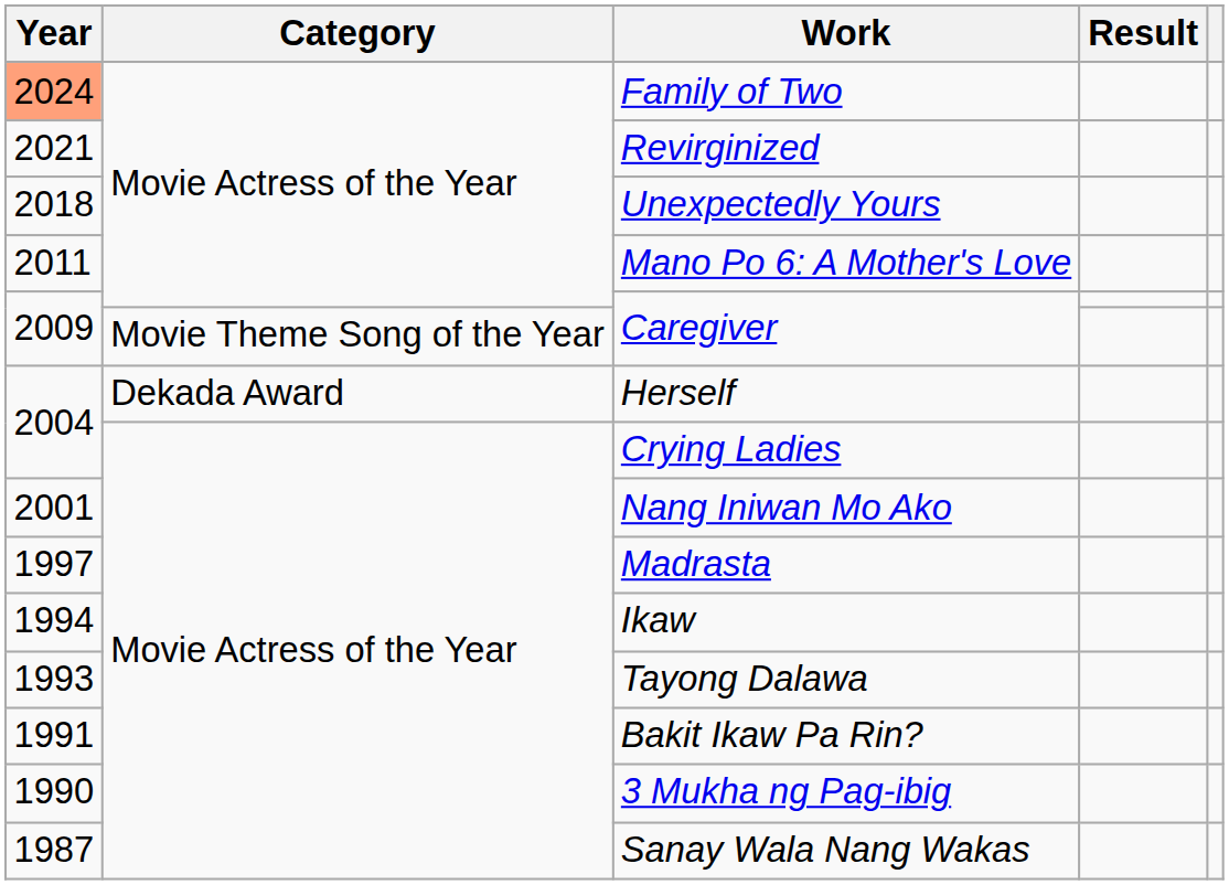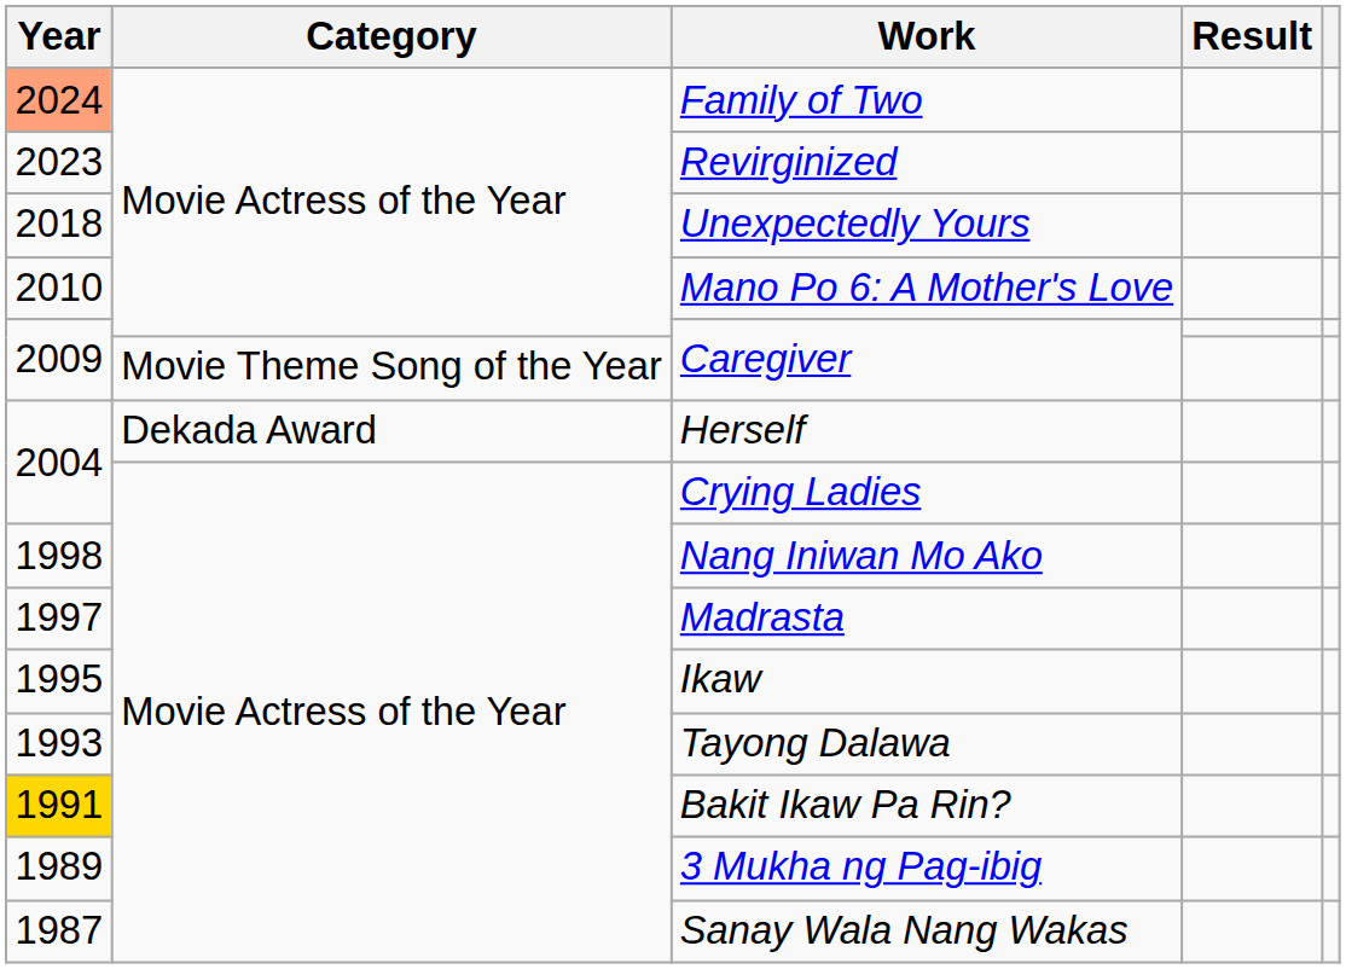Revirginized | Year: 2021 -> 2023
Mano Po 6: A Mother's Love | Year: 2011 -> 2010
Nang Iniwan Mo Ako | Year: 2001 -> 1998
Ikaw | Year: 1994 -> 1995
Bakit Ikaw Pa Rin? | Year: no background -> gold background
3 Mukha ng Pag-ibig | Year: 1990 -> 1989
